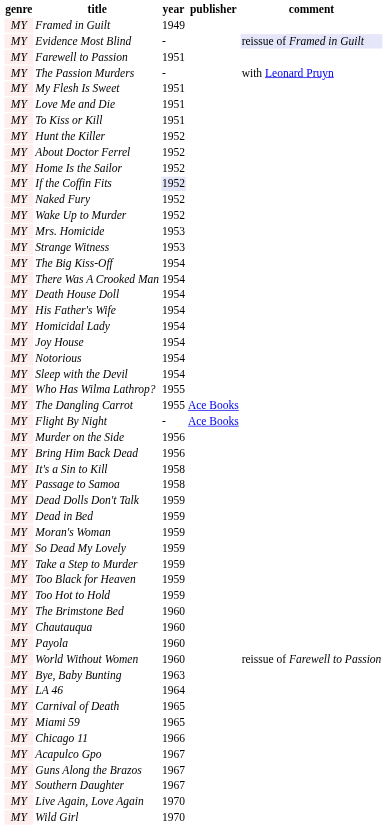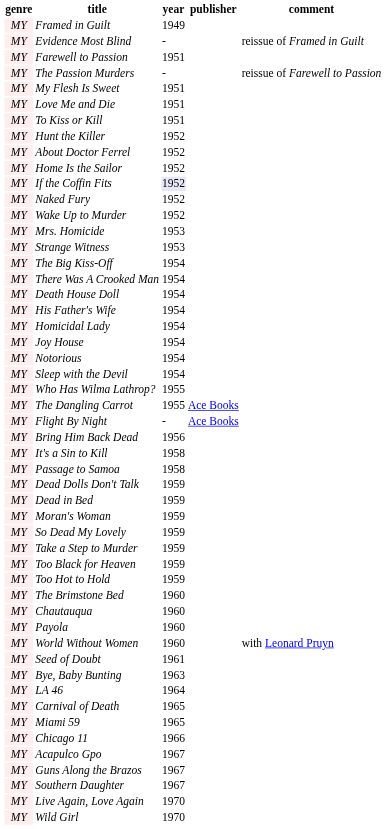Evidence Most Blind | comment: lavender background -> no background
The Passion Murders | comment: with Leonard Pruyn -> reissue of Farewell to Passion
- row: MY | Murder on the Side | 1956
World Without Women | comment: reissue of Farewell to Passion -> with Leonard Pruyn
+ row: MY | Seed of Doubt | 1961
